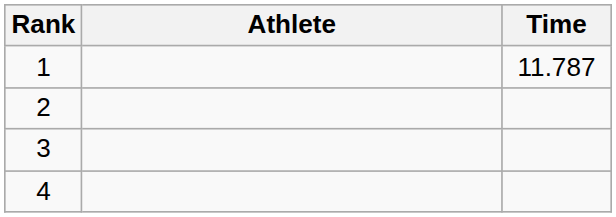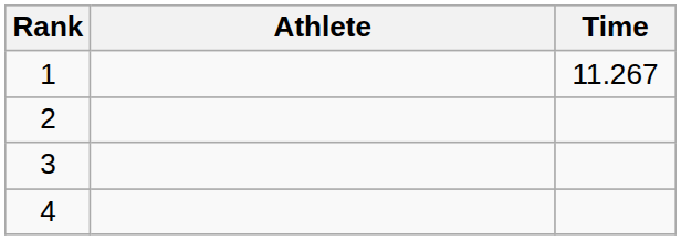1 | Time: 11.787 -> 11.267
